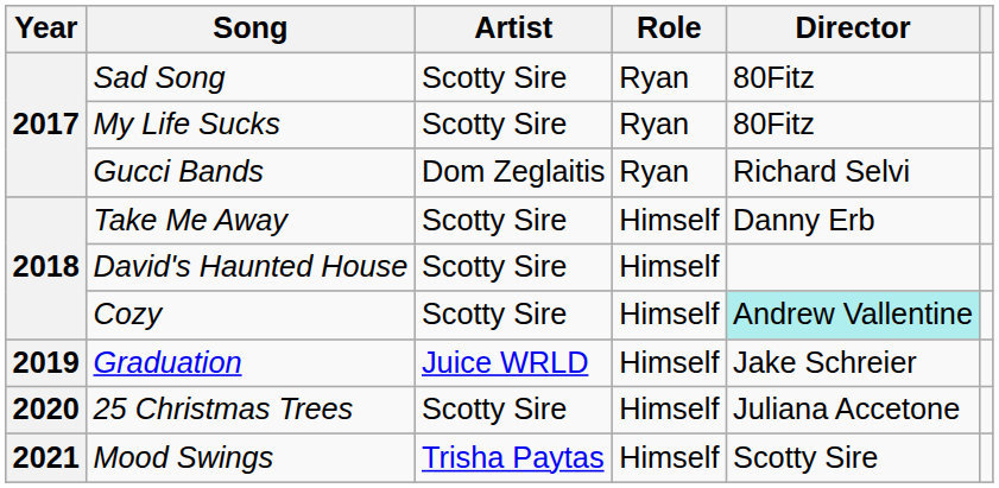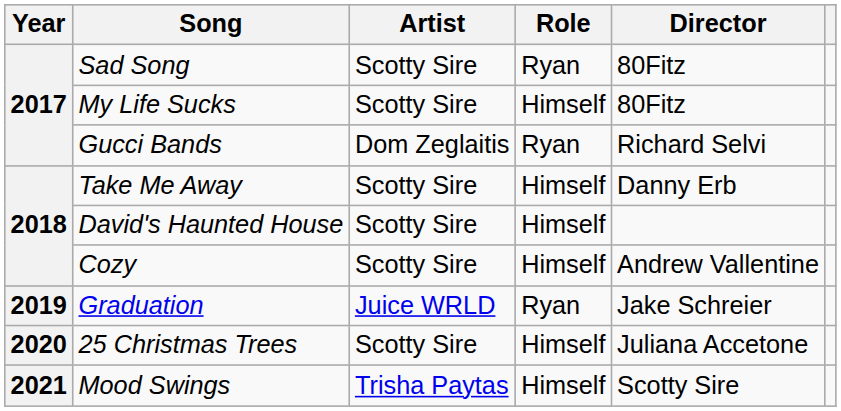My Life Sucks | Role: Ryan -> Himself
Cozy | Director: paleturquoise background -> no background
Graduation | Role: Himself -> Ryan
